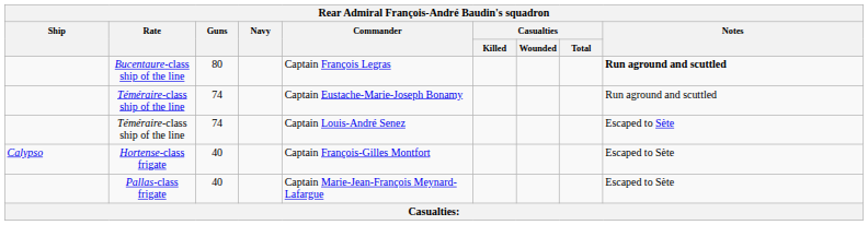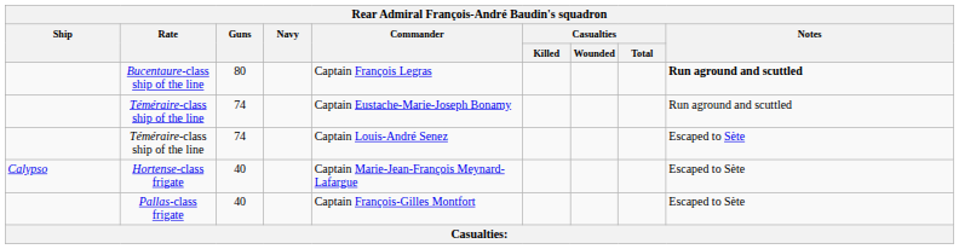Hortense-class frigate | Commander: Captain François-Gilles Montfort -> Captain Marie-Jean-François Meynard-Lafargue
Pallas-class frigate | Commander: Captain Marie-Jean-François Meynard-Lafargue -> Captain François-Gilles Montfort
